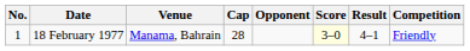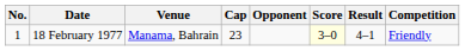18 February 1977 | Cap: 28 -> 23
